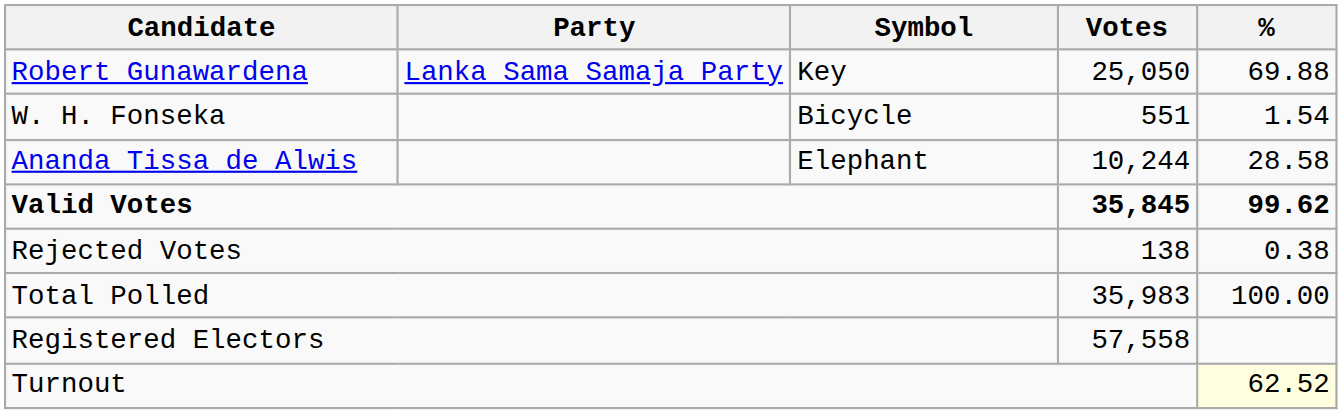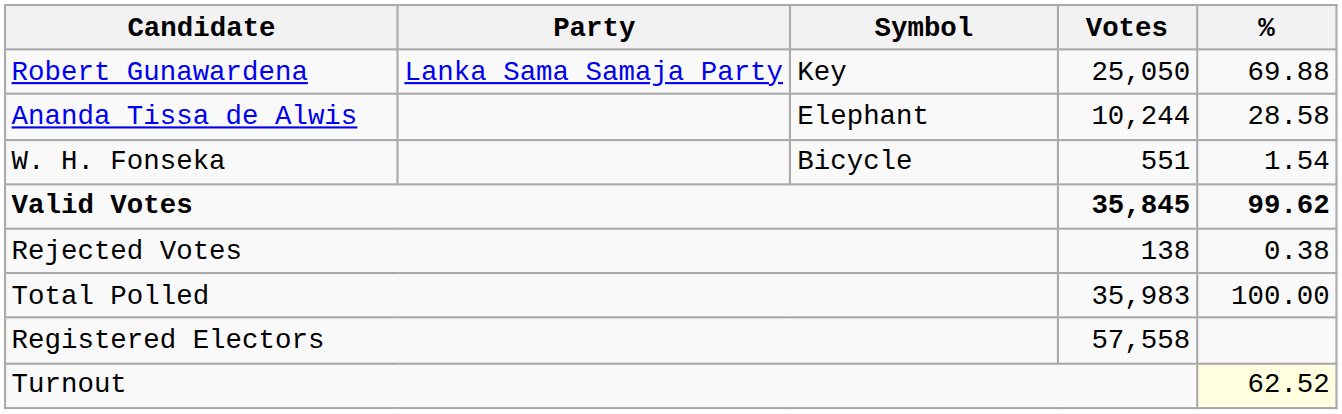rows swapped: Ananda Tissa de Alwis <-> W. H. Fonseka
